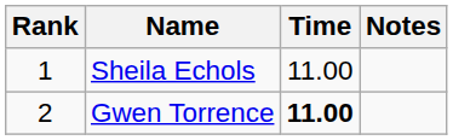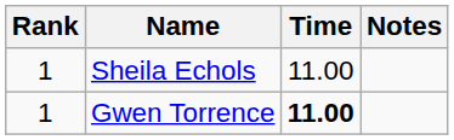Gwen Torrence | Rank: 2 -> 1
